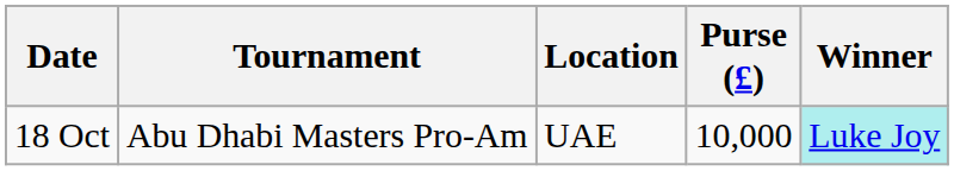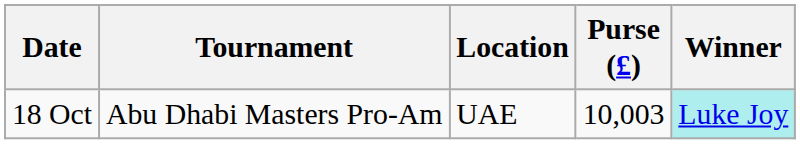18 Oct | Purse (£): 10,000 -> 10,003
